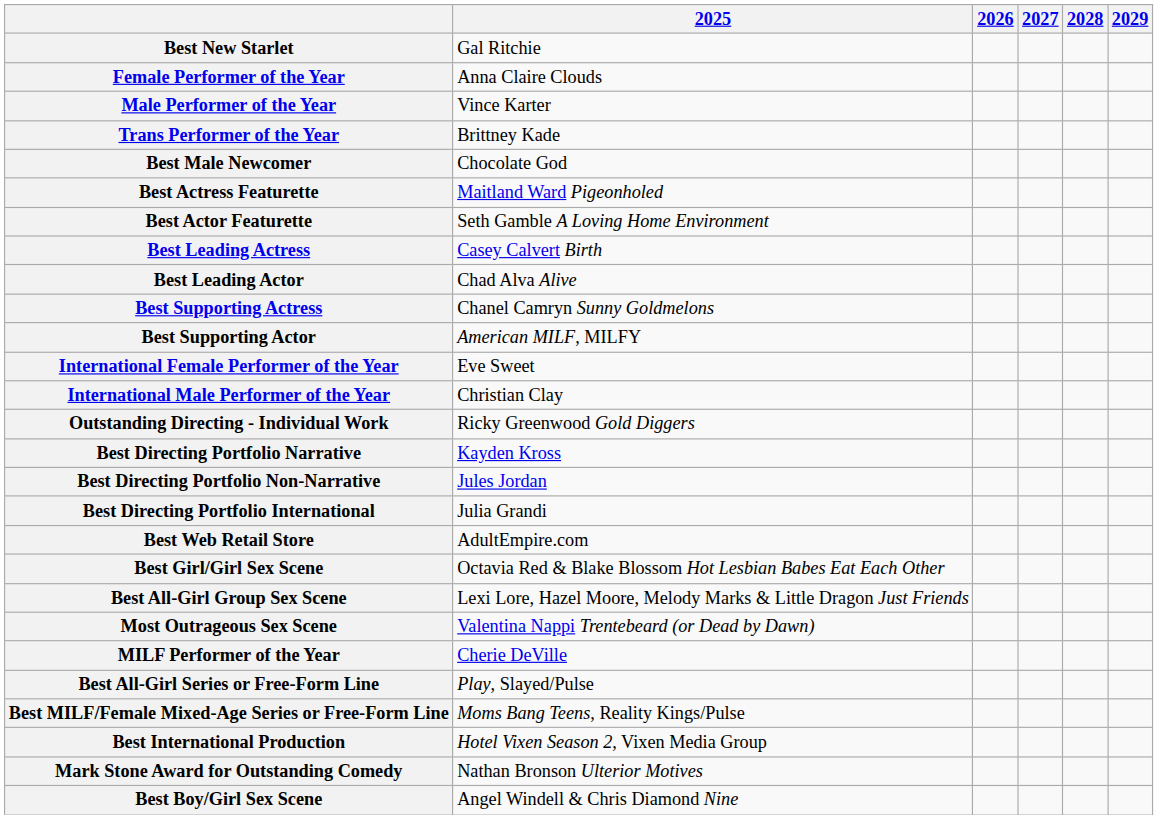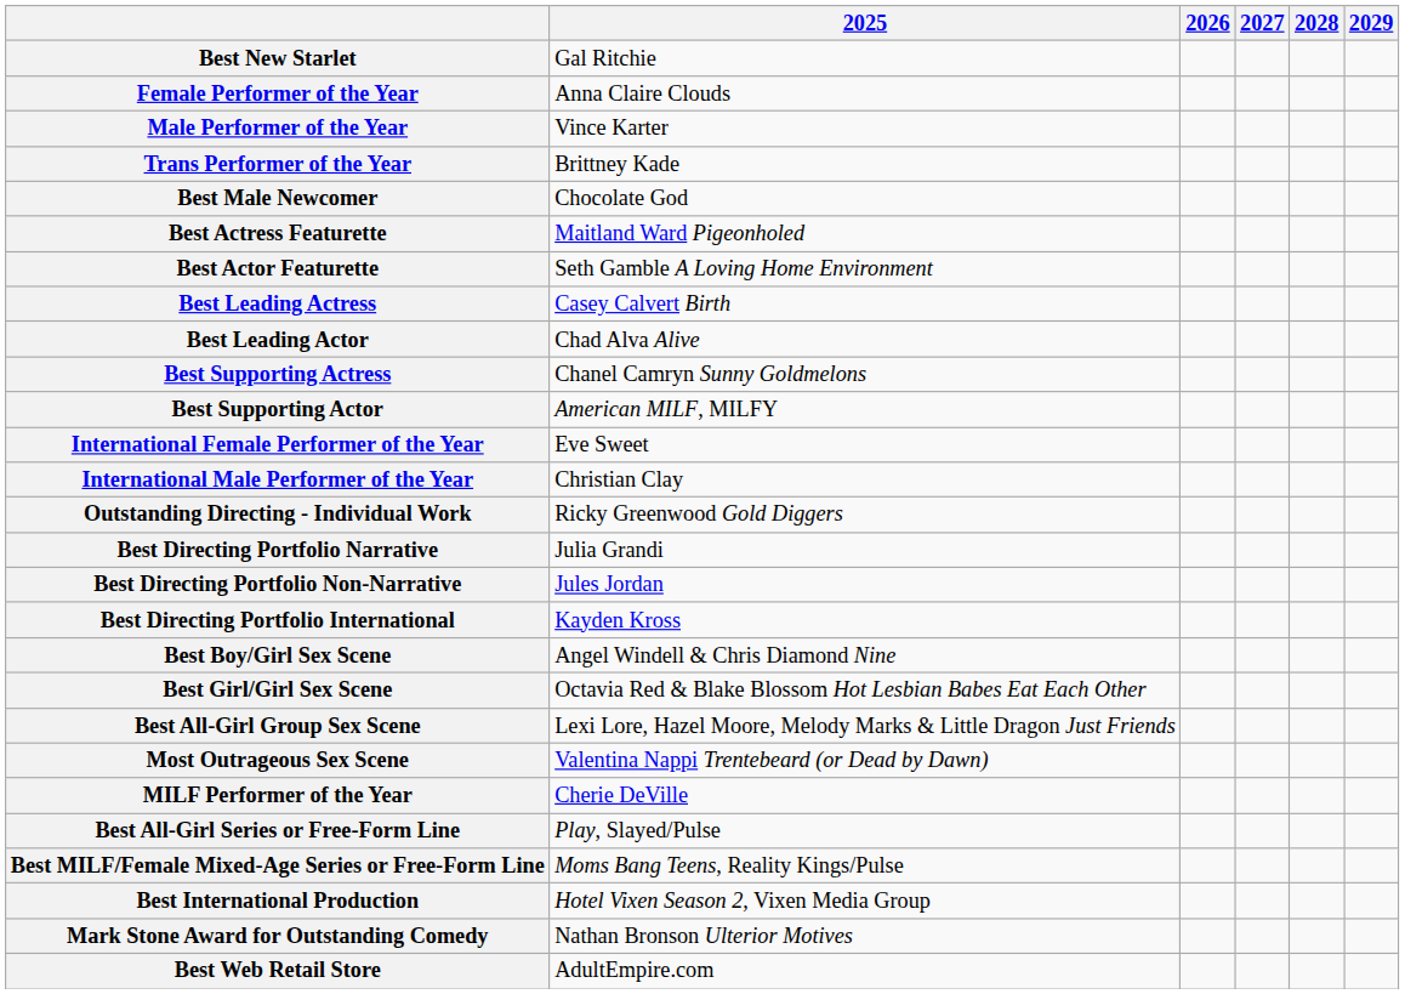Best Directing Portfolio Narrative | 2025: Kayden Kross -> Julia Grandi
Best Directing Portfolio International | 2025: Julia Grandi -> Kayden Kross
rows swapped: Best Boy/Girl Sex Scene <-> Best Web Retail Store
